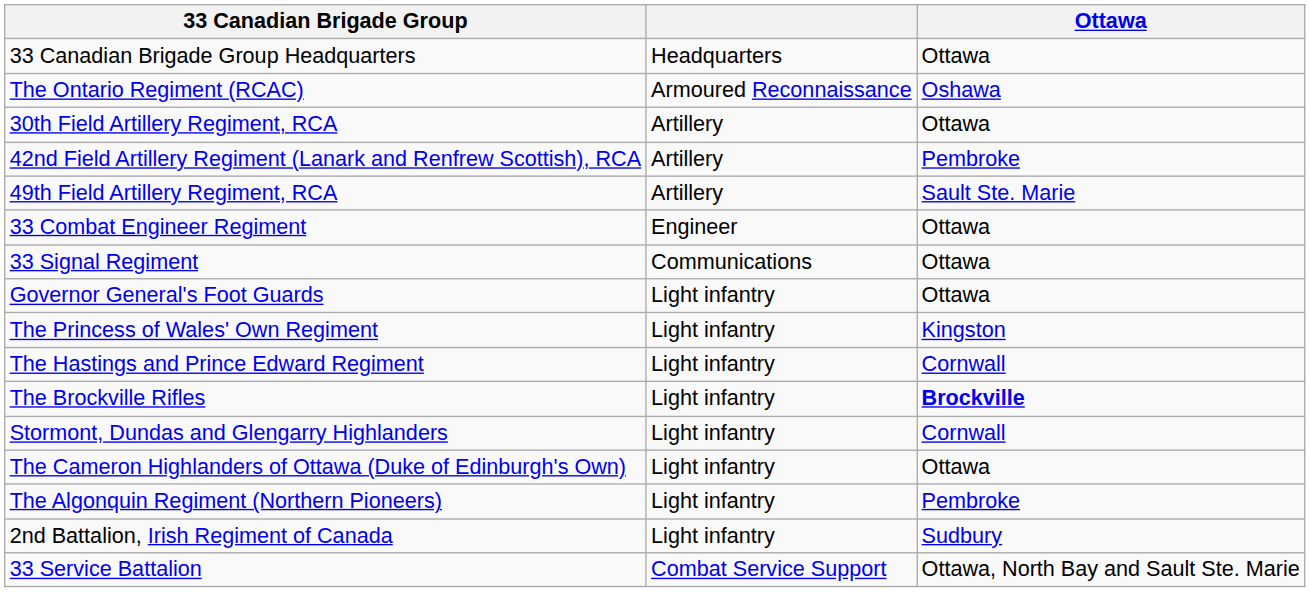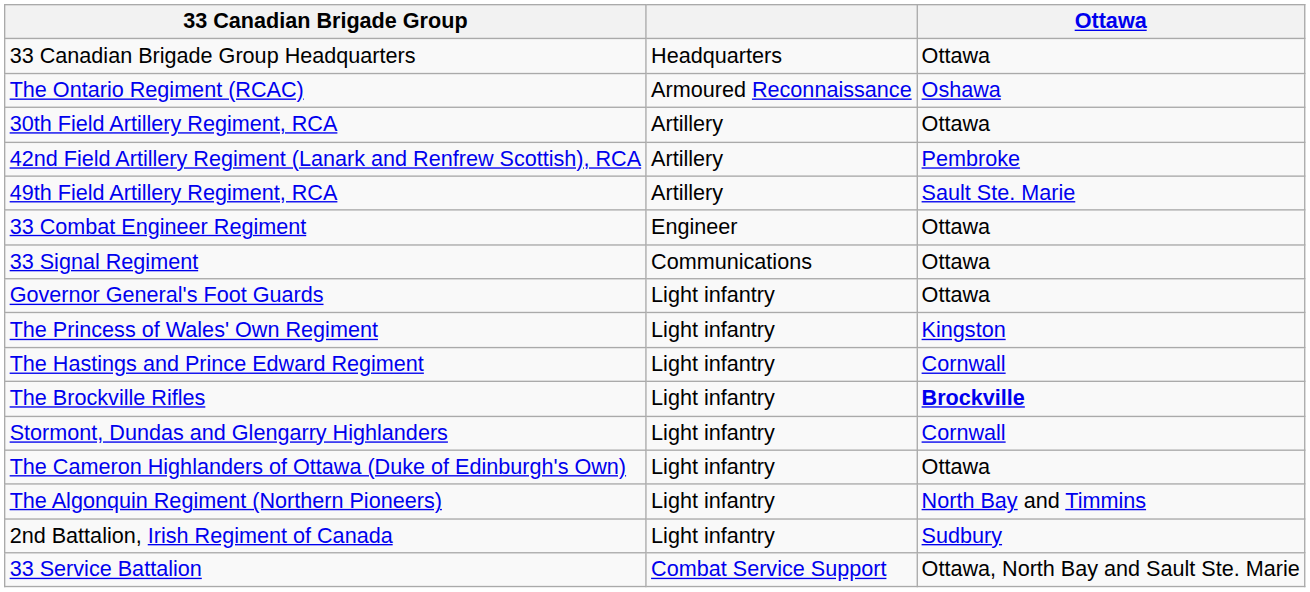The Algonquin Regiment (Northern Pioneers) | Ottawa: Pembroke -> North Bay and Timmins
